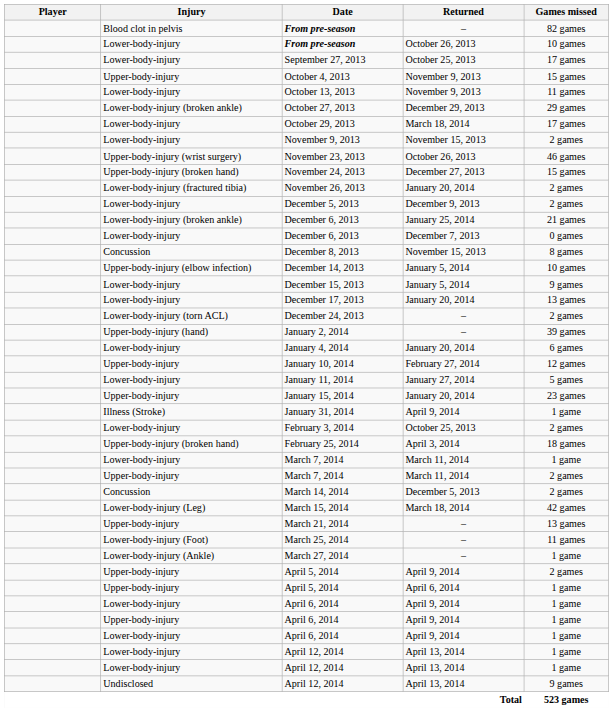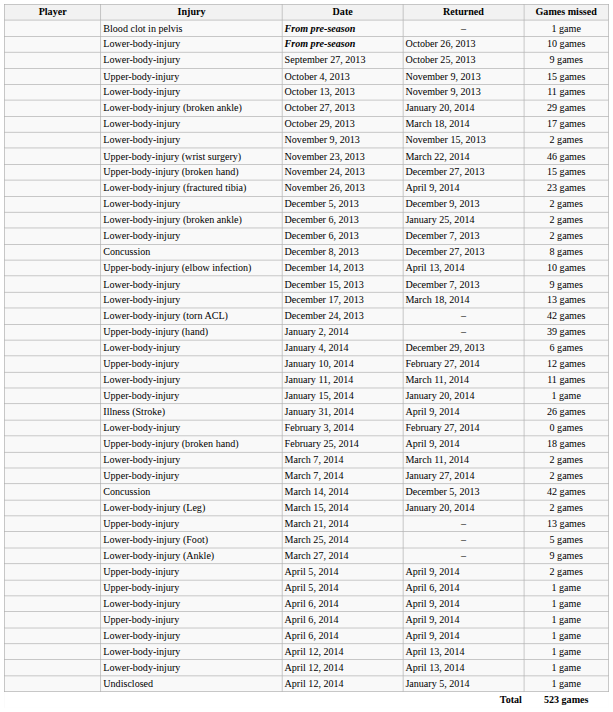Blood clot in pelvis / From pre-season | Games missed: 82 games -> 1 game
September 27, 2013 | Games missed: 17 games -> 9 games
October 27, 2013 | Returned: December 29, 2013 -> January 20, 2014
November 23, 2013 | Returned: October 26, 2013 -> March 22, 2014
November 26, 2013 | Returned: January 20, 2014 -> April 9, 2014
November 26, 2013 | Games missed: 2 games -> 23 games
Lower-body-injury (broken ankle) / December 6, 2013 | Games missed: 21 games -> 2 games
Lower-body-injury / December 6, 2013 | Games missed: 0 games -> 2 games
December 8, 2013 | Returned: November 15, 2013 -> December 27, 2013
December 14, 2013 | Returned: January 5, 2014 -> April 13, 2014
December 15, 2013 | Returned: January 5, 2014 -> December 7, 2013
December 17, 2013 | Returned: January 20, 2014 -> March 18, 2014
December 24, 2013 | Games missed: 2 games -> 42 games
January 4, 2014 | Returned: January 20, 2014 -> December 29, 2013
January 11, 2014 | Returned: January 27, 2014 -> March 11, 2014
January 11, 2014 | Games missed: 5 games -> 11 games
January 15, 2014 | Games missed: 23 games -> 1 game
January 31, 2014 | Games missed: 1 game -> 26 games
February 3, 2014 | Returned: October 25, 2013 -> February 27, 2014
February 3, 2014 | Games missed: 2 games -> 0 games
February 25, 2014 | Returned: April 3, 2014 -> April 9, 2014
Lower-body-injury / March 7, 2014 | Games missed: 1 game -> 2 games
Upper-body-injury / March 7, 2014 | Returned: March 11, 2014 -> January 27, 2014
March 14, 2014 | Games missed: 2 games -> 42 games
March 15, 2014 | Returned: March 18, 2014 -> January 20, 2014
March 15, 2014 | Games missed: 42 games -> 2 games
March 25, 2014 | Games missed: 11 games -> 5 games
March 27, 2014 | Games missed: 1 game -> 9 games
Undisclosed / April 12, 2014 | Returned: April 13, 2014 -> January 5, 2014
Undisclosed / April 12, 2014 | Games missed: 9 games -> 1 game
